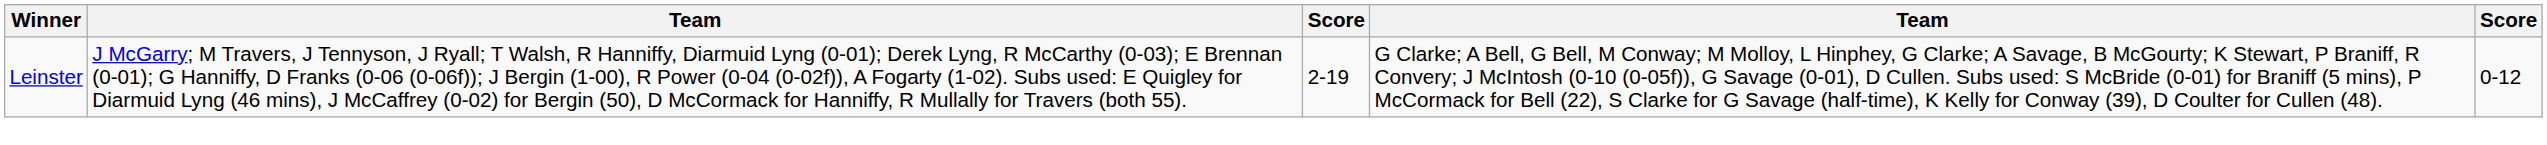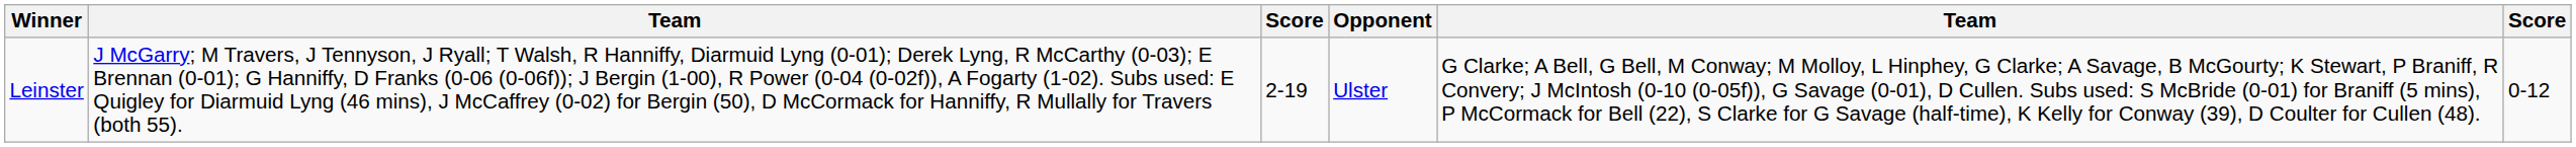+ column: Opponent | Ulster
